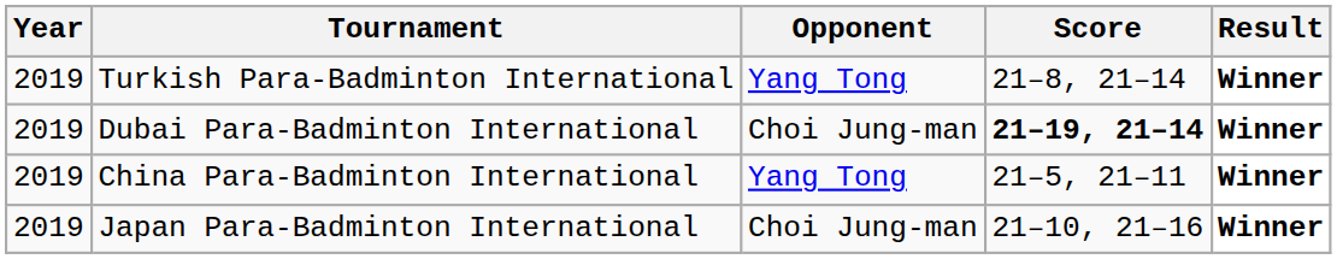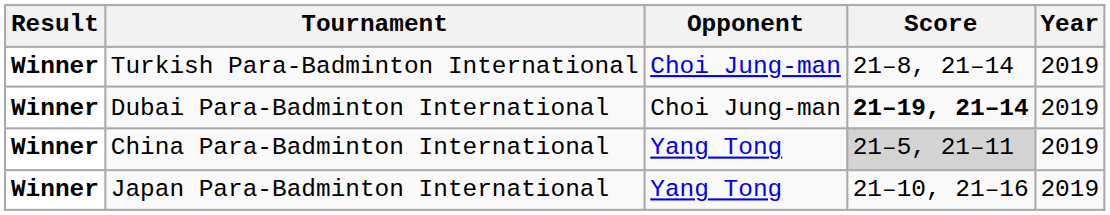columns swapped: Year <-> Result
Turkish Para-Badminton International | Opponent: Yang Tong -> Choi Jung-man
China Para-Badminton International | Score: no background -> lightgrey background
Japan Para-Badminton International | Opponent: Choi Jung-man -> Yang Tong
